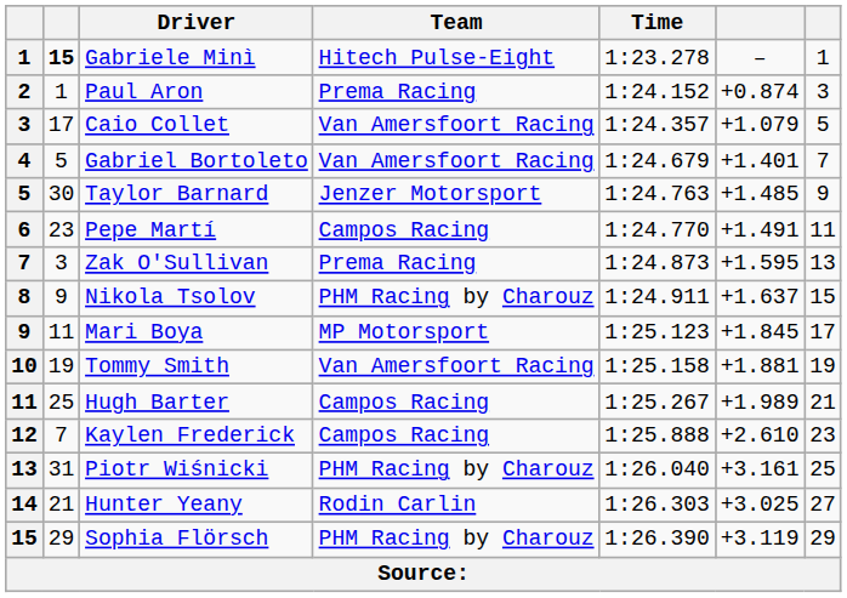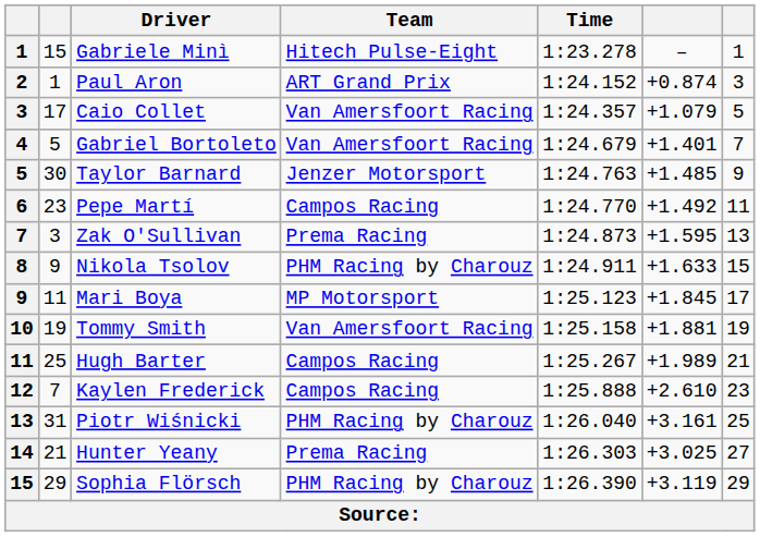Gabriele Minì | column 2: bold -> normal
Paul Aron | Team: Prema Racing -> ART Grand Prix
Pepe Martí | column 6: +1.491 -> +1.492
Nikola Tsolov | column 6: +1.637 -> +1.633
Hunter Yeany | Team: Rodin Carlin -> Prema Racing
